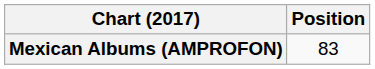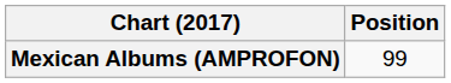Mexican Albums (AMPROFON) | Position: 83 -> 99
